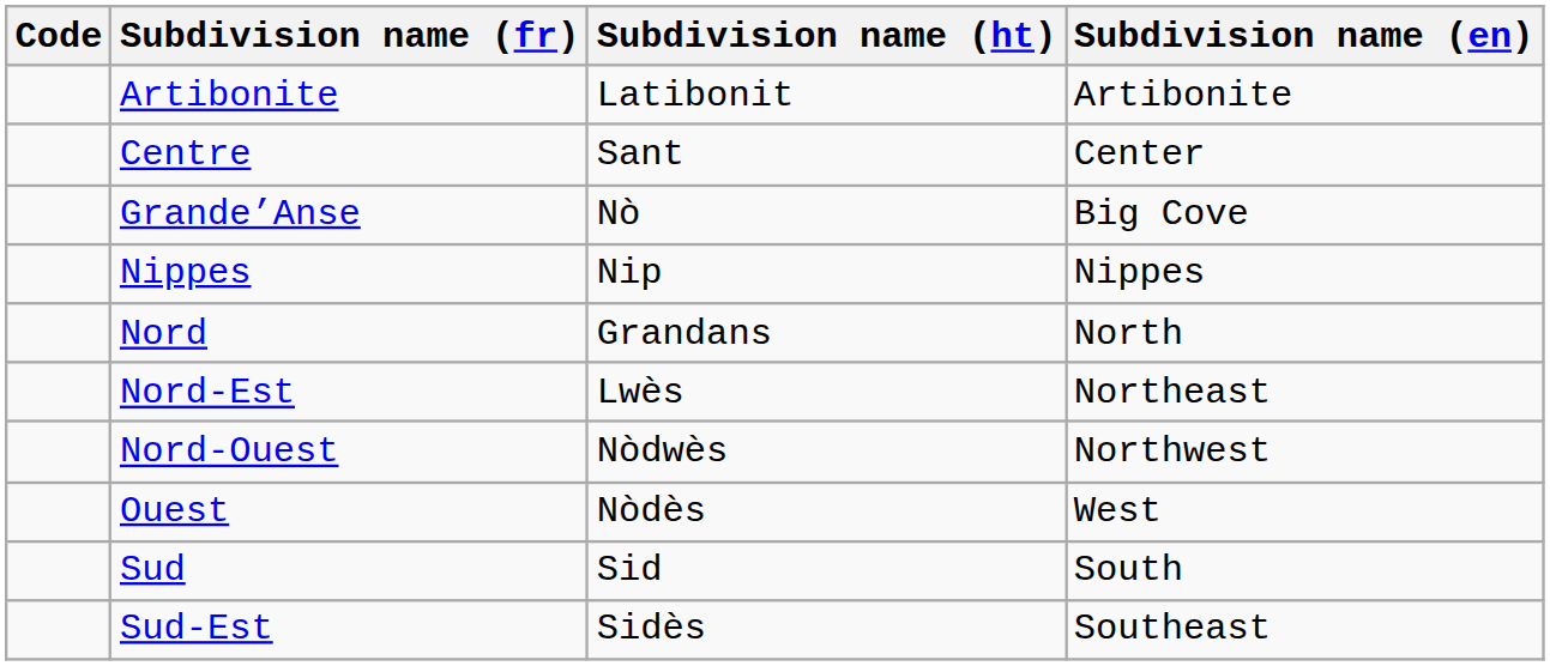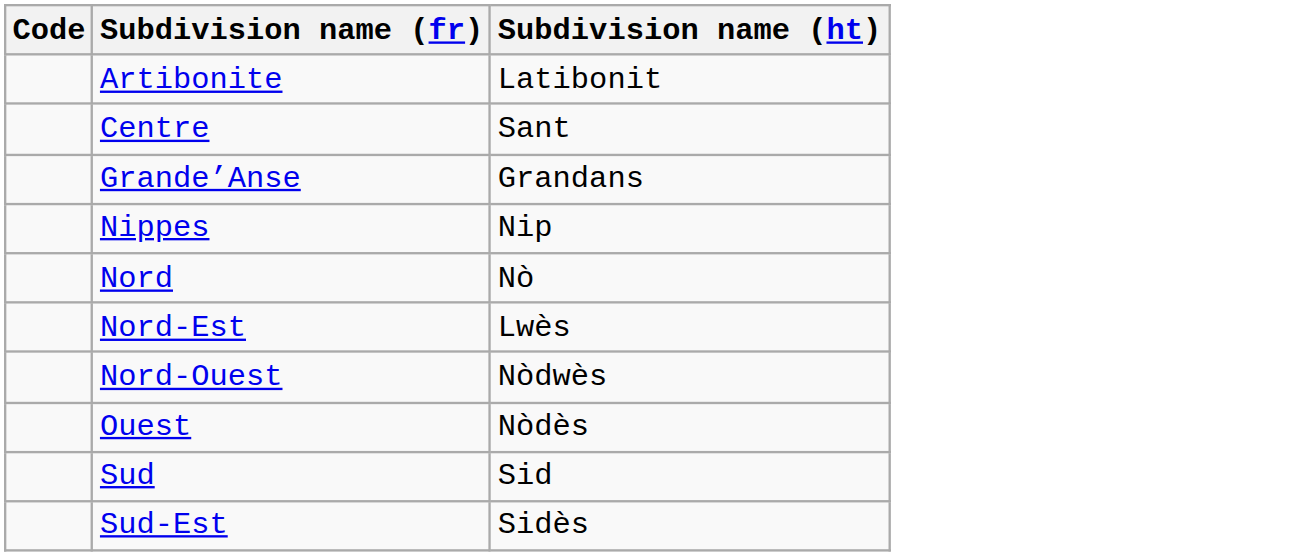- column: Subdivision name (en) | Artibonite | Center | Big Cove | Nippes | North | Northeast | Northwest | West | South | Southeast
Grande’Anse | Subdivision name (ht): Nò -> Grandans
Nord | Subdivision name (ht): Grandans -> Nò
